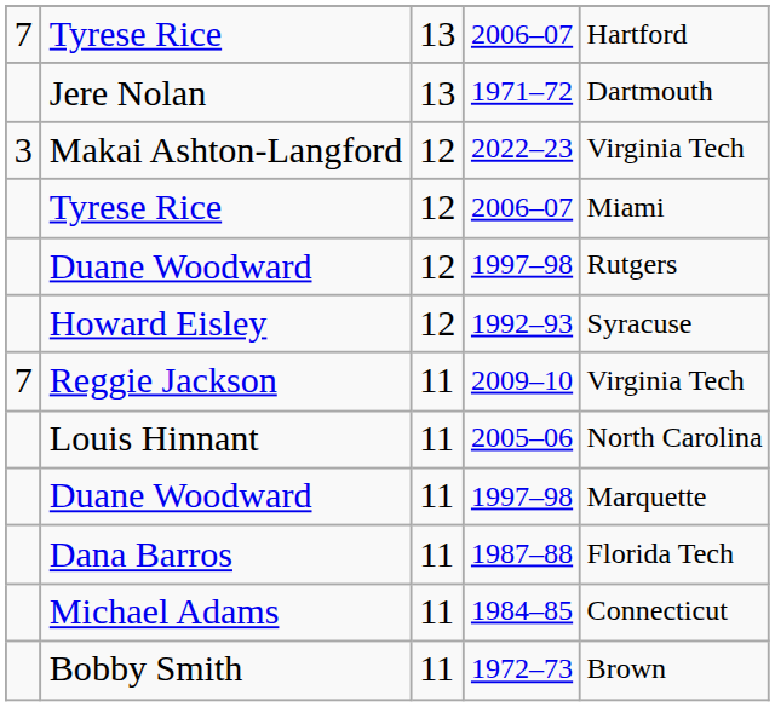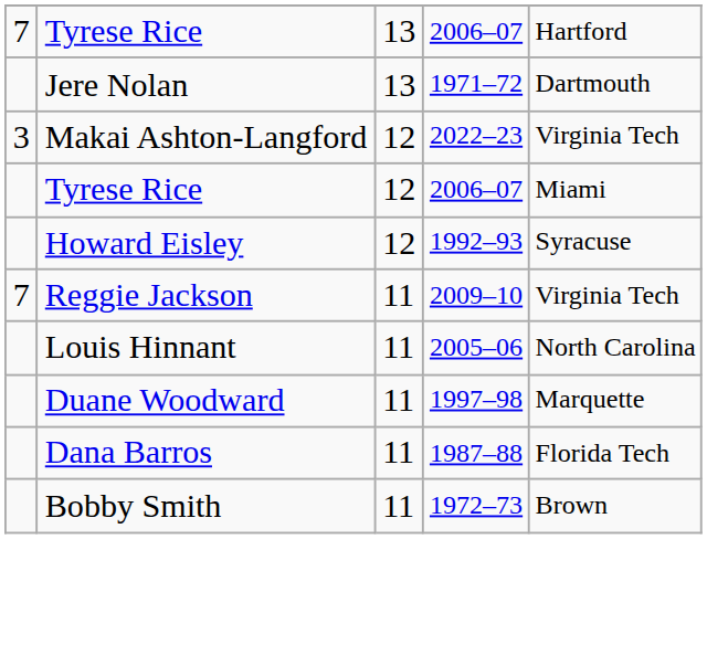- row: Duane Woodward | 12 | 1997–98 | Rutgers
- row: Michael Adams | 11 | 1984–85 | Connecticut
